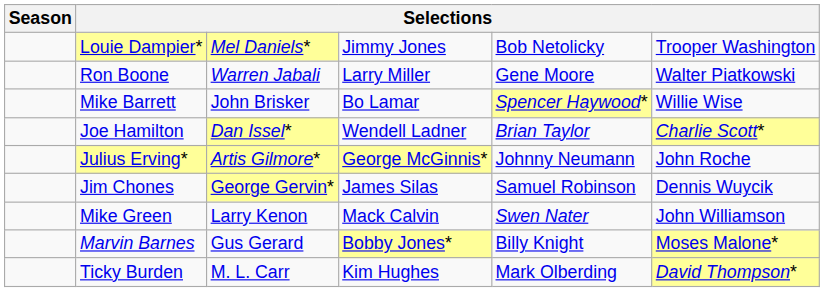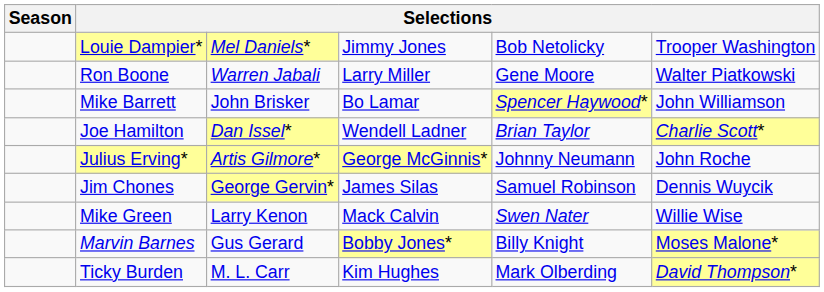Mike Barrett | column 6: Willie Wise -> John Williamson
Mike Green | column 6: John Williamson -> Willie Wise
